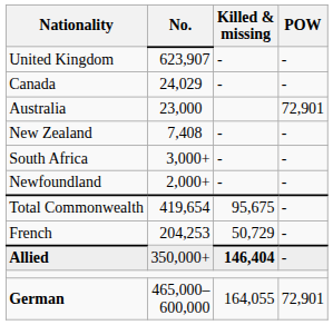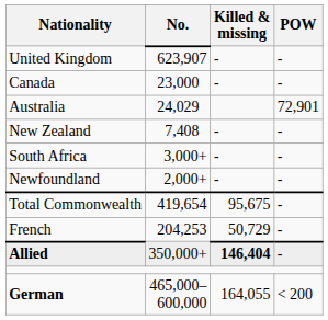Canada | No.: 24,029 -> 23,000
Australia | No.: 23,000 -> 24,029
German | POW: 72,901 -> < 200
